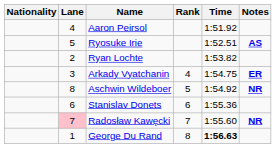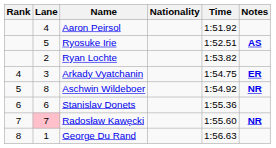columns swapped: Rank <-> Nationality
George Du Rand | Time: bold -> normal
